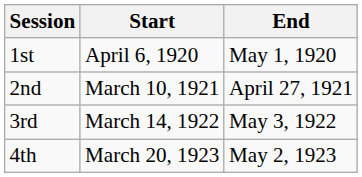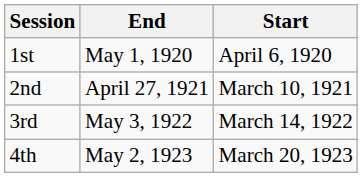columns swapped: Start <-> End
